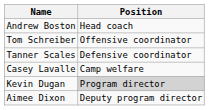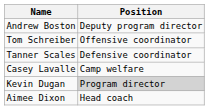Andrew Boston | Position: Head coach -> Deputy program director
Aimee Dixon | Position: Deputy program director -> Head coach
